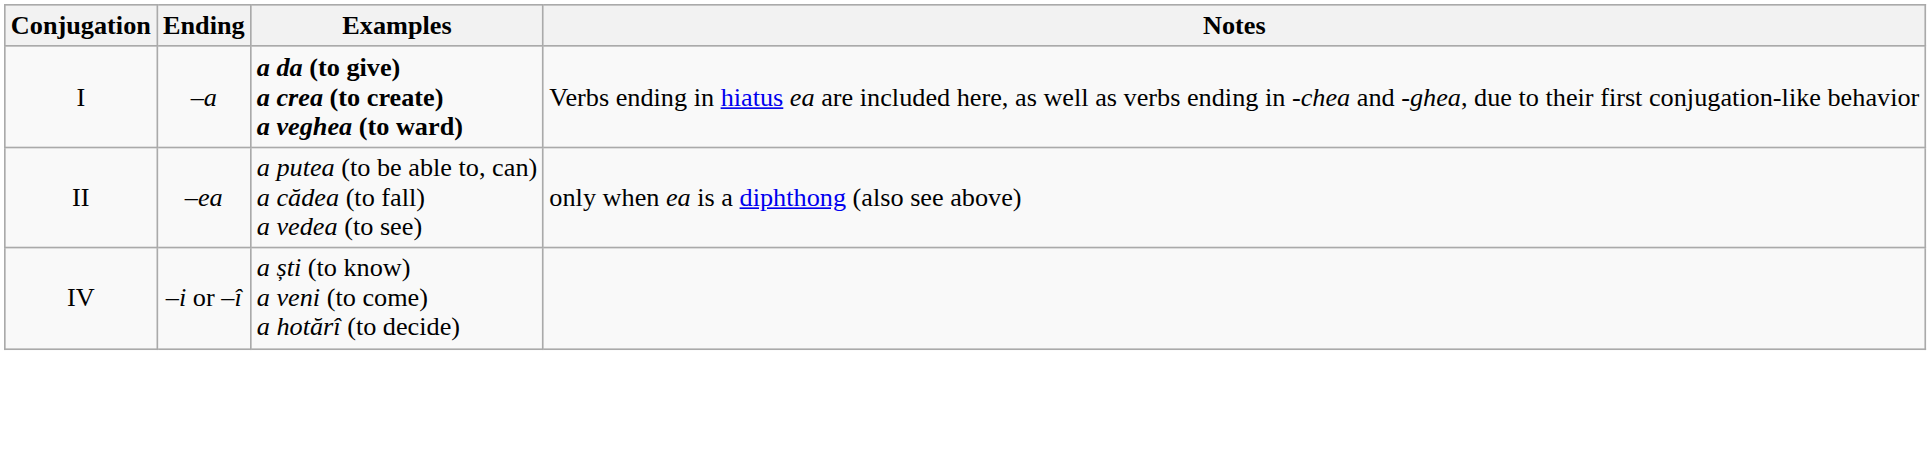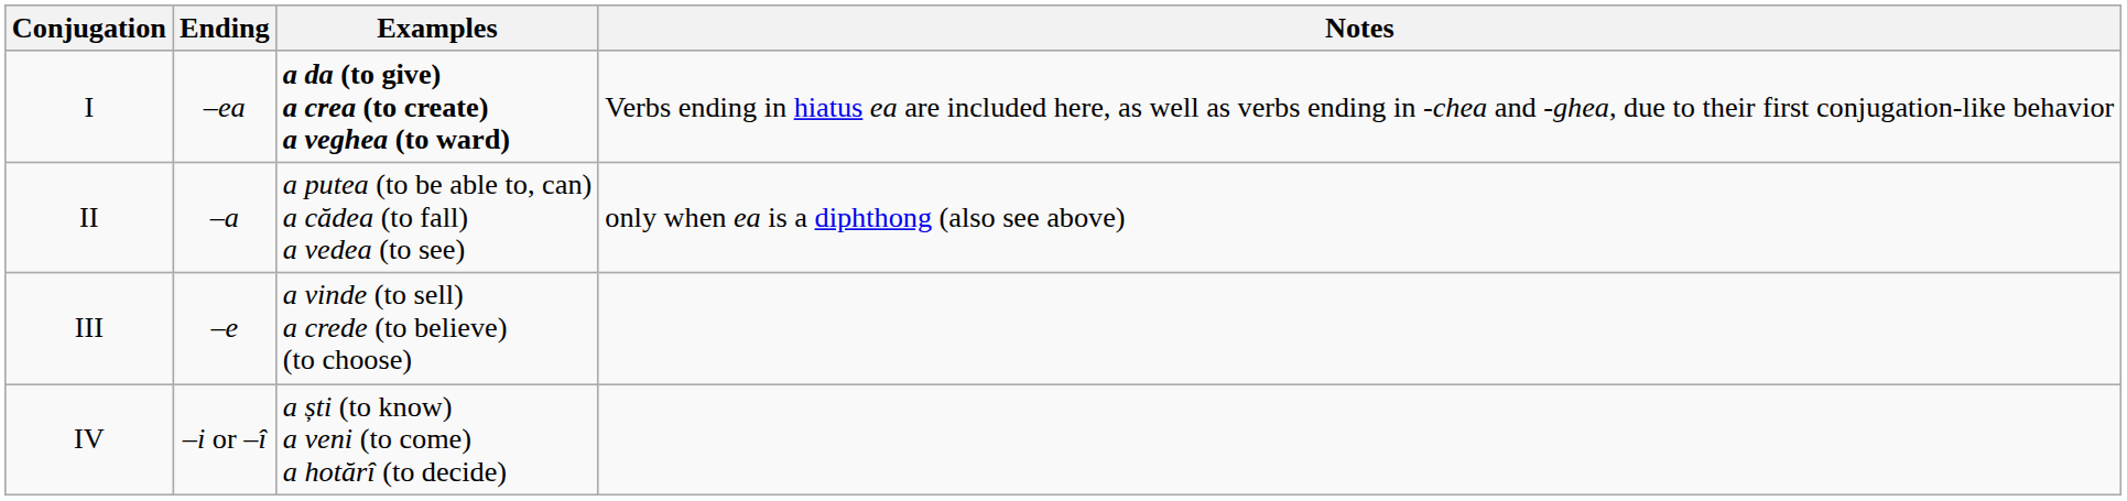I | Ending: –a -> –ea
II | Ending: –ea -> –a
+ row: III | –e | a vinde (to sell) a crede (to believe) (to choose)
